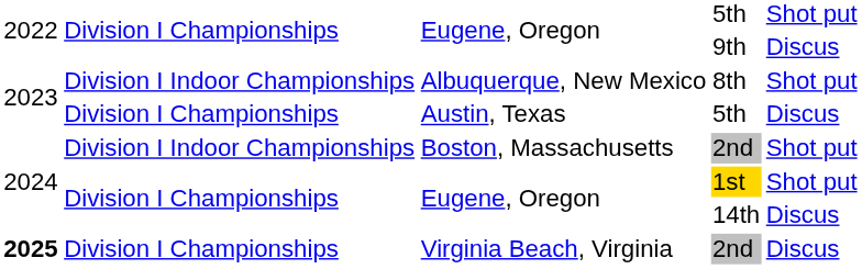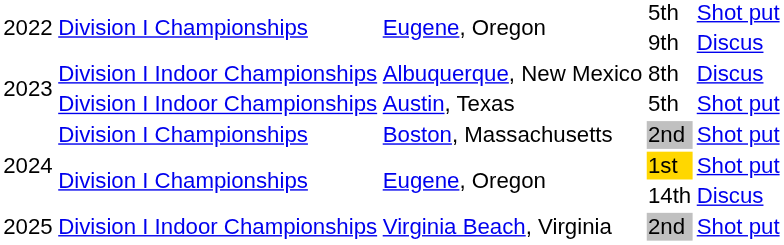8th | column 5: Shot put -> Discus
Austin, Texas / 5th | column 2: Division I Championships -> Division I Indoor Championships
Austin, Texas / 5th | column 5: Discus -> Shot put
Boston, Massachusetts / 2nd | column 2: Division I Indoor Championships -> Division I Championships
Virginia Beach, Virginia / 2nd | column 1: bold -> normal
Virginia Beach, Virginia / 2nd | column 2: Division I Championships -> Division I Indoor Championships
Virginia Beach, Virginia / 2nd | column 5: Discus -> Shot put
